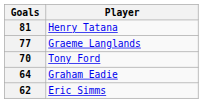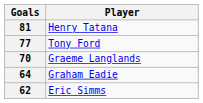77 | Player: Graeme Langlands -> Tony Ford
70 | Player: Tony Ford -> Graeme Langlands
